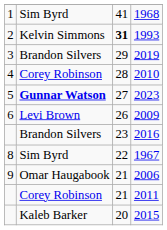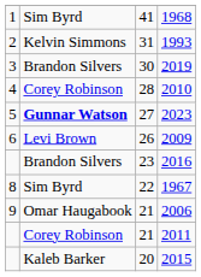1993 | column 3: bold -> normal
2019 | column 3: 29 -> 30
